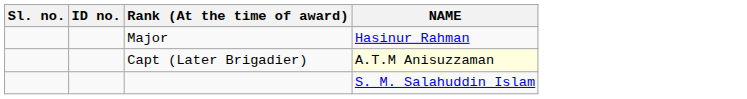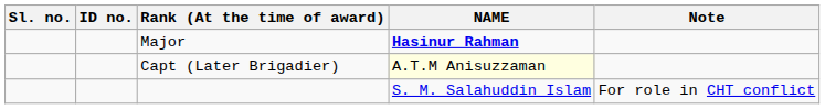+ column: Note | For role in CHT conflict
Major | NAME: normal -> bold
